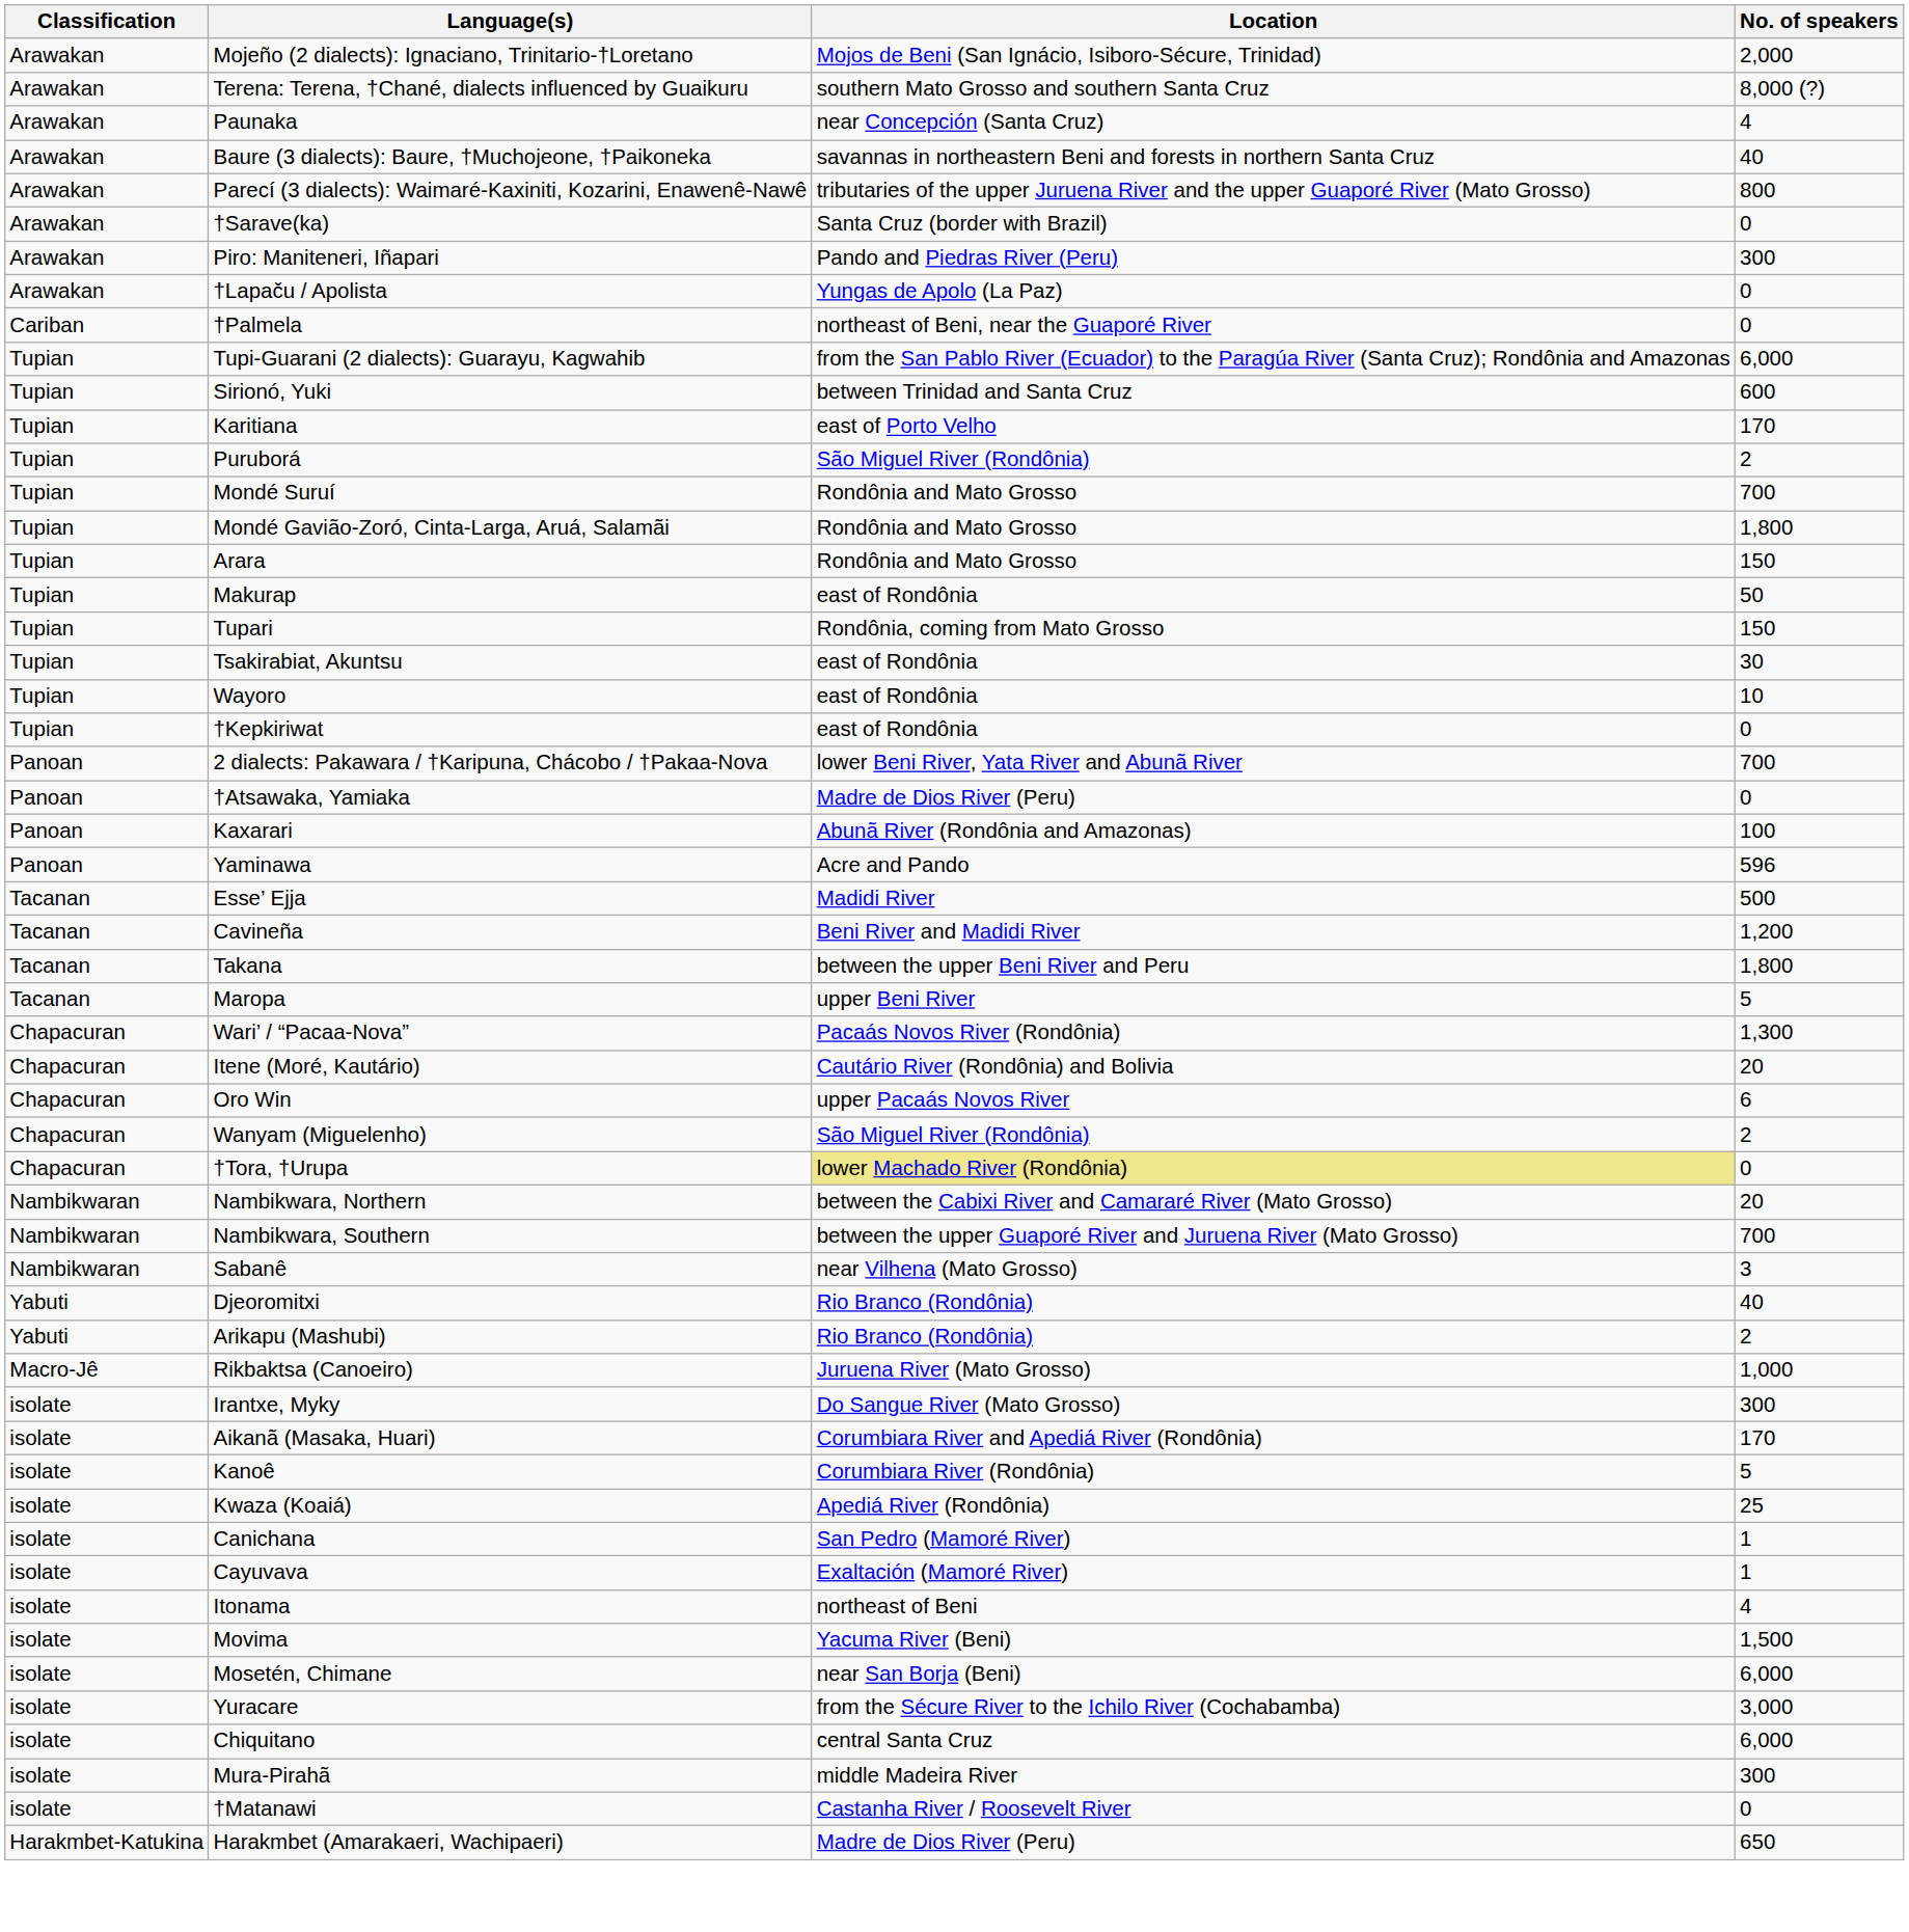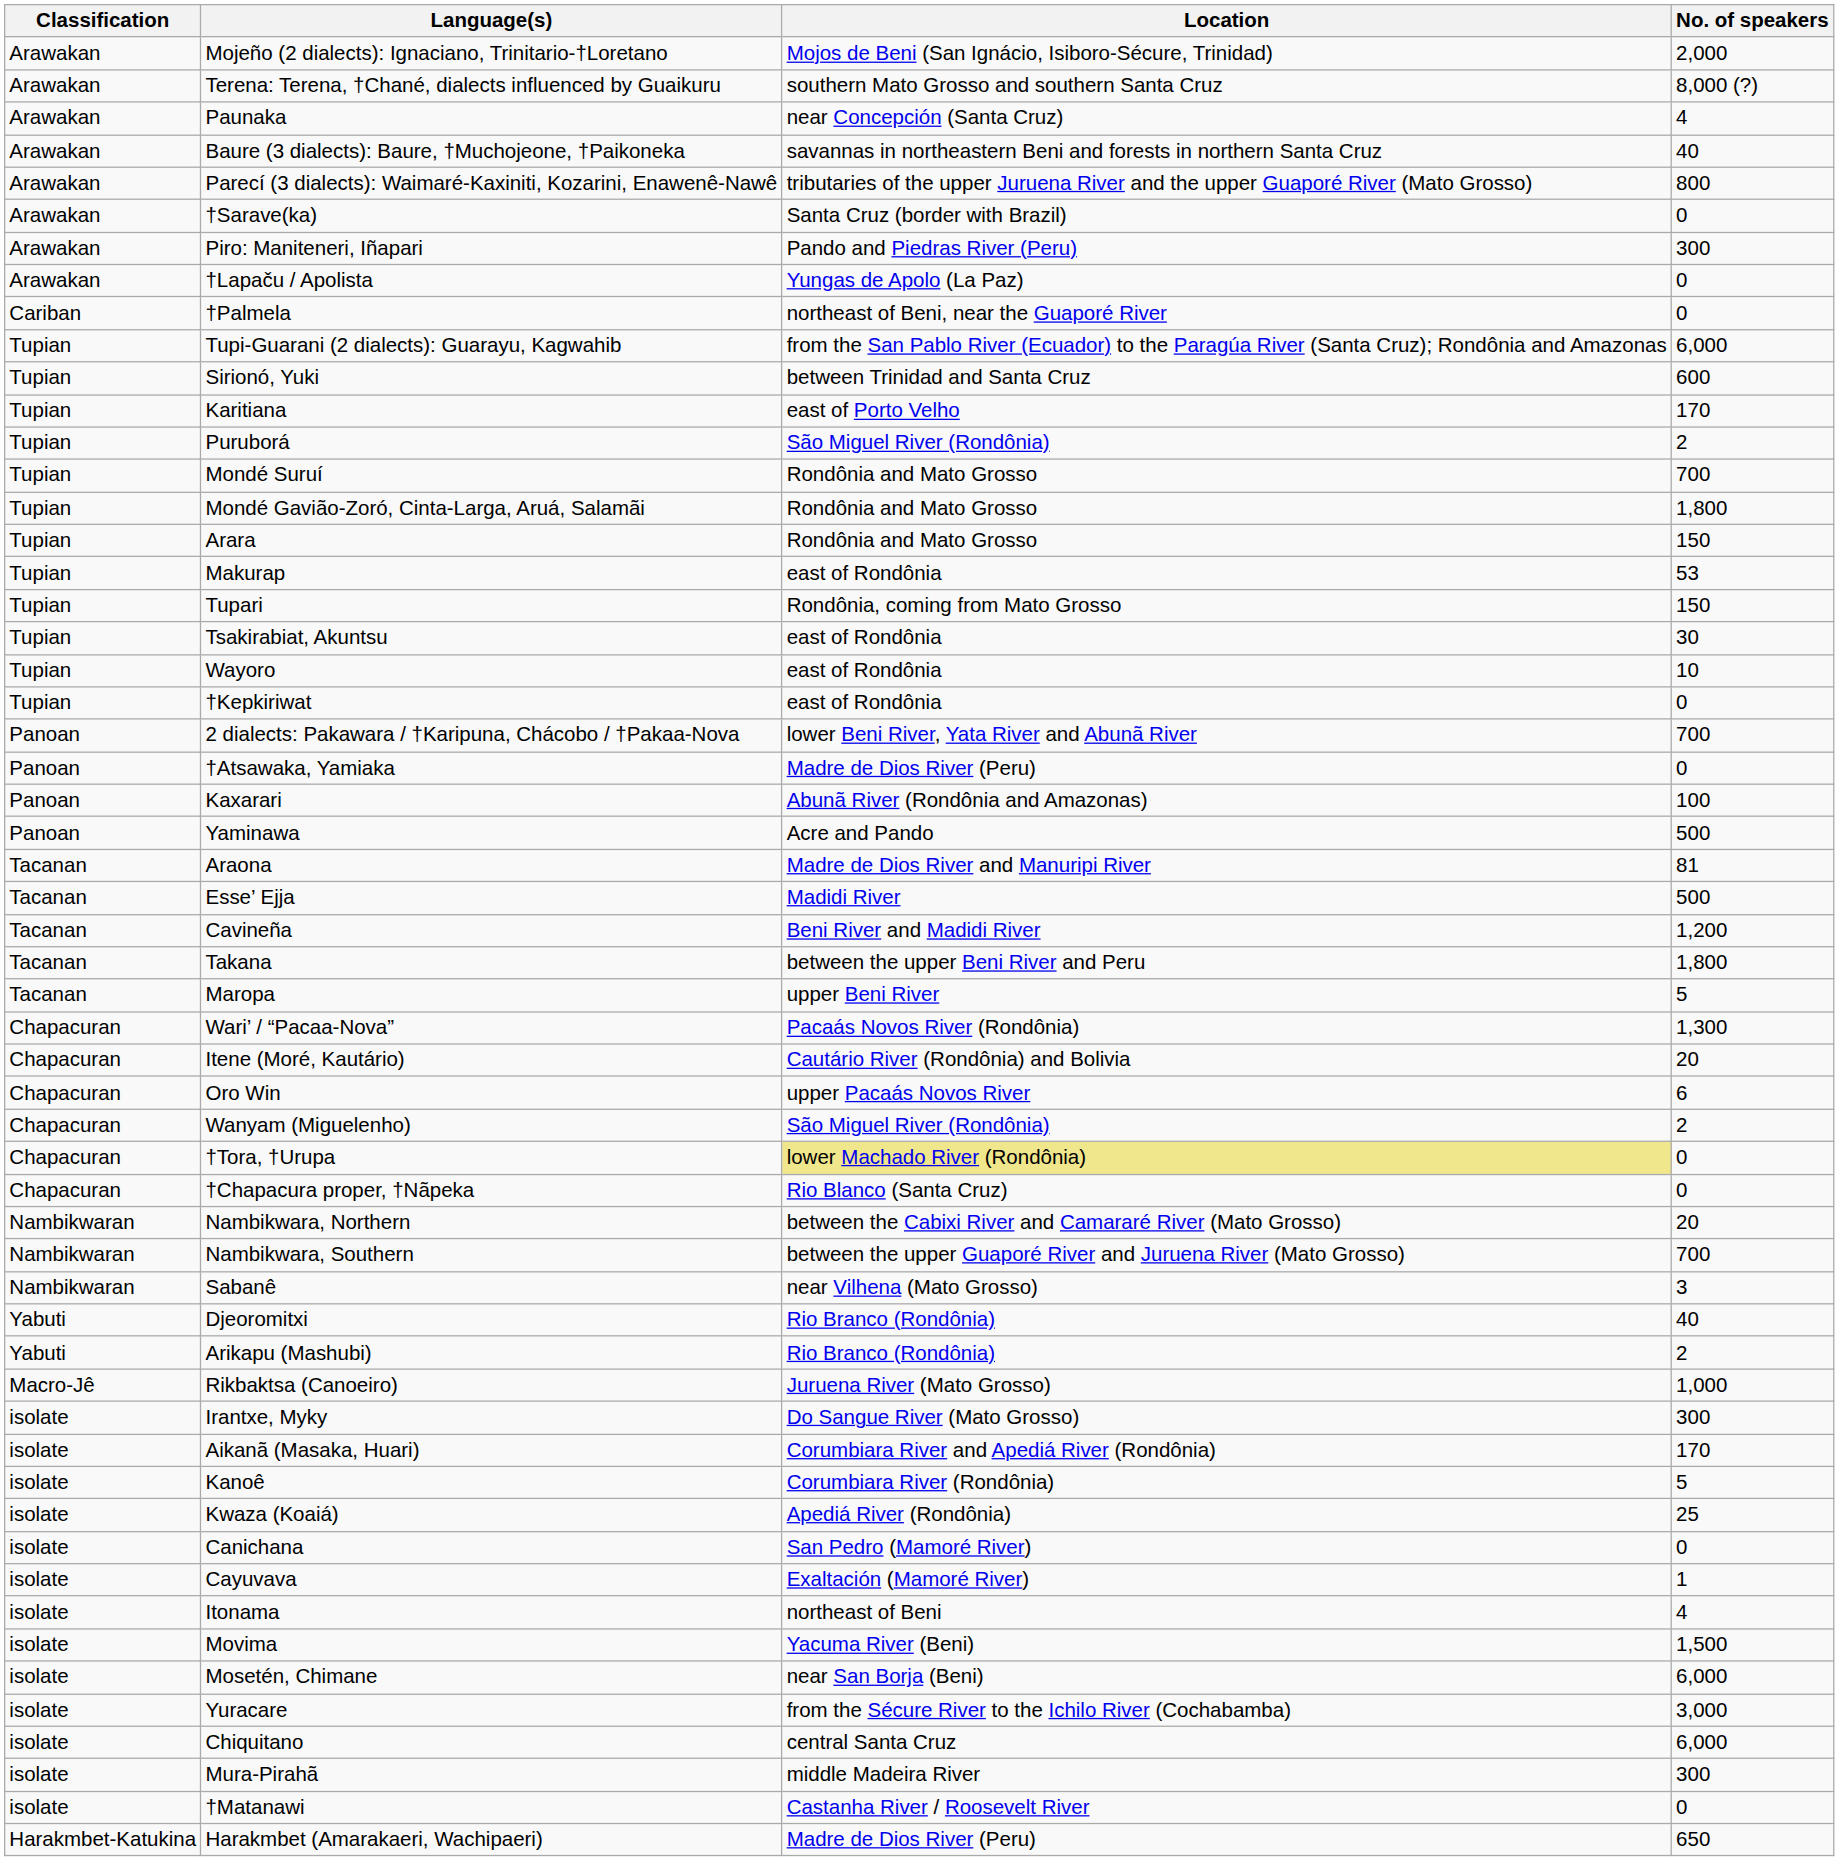Makurap | No. of speakers: 50 -> 53
Yaminawa | No. of speakers: 596 -> 500
+ row: Tacanan | Araona | Madre de Dios River and Manuripi River | 81
+ row: Chapacuran | †Chapacura proper, †Nãpeka | Rio Blanco (Santa Cruz) | 0
Canichana | No. of speakers: 1 -> 0
